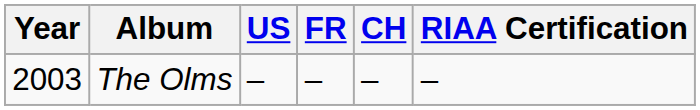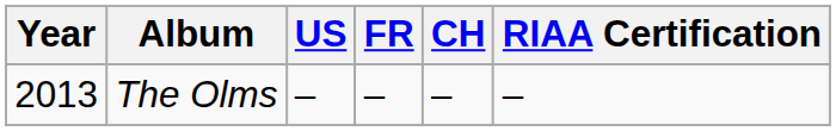The Olms | Year: 2003 -> 2013
